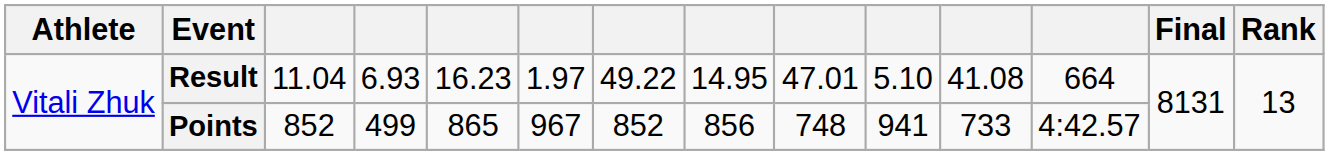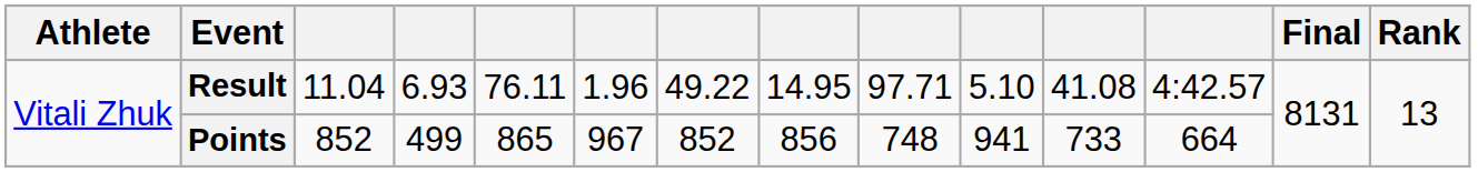Result | column 5: 16.23 -> 76.11
Result | column 6: 1.97 -> 1.96
Result | column 9: 47.01 -> 97.71
Result | column 12: 664 -> 4:42.57
Points | column 12: 4:42.57 -> 664
